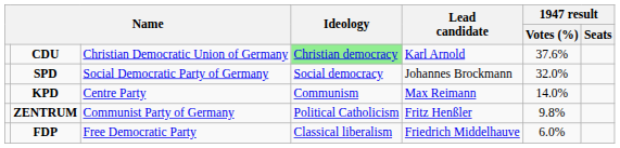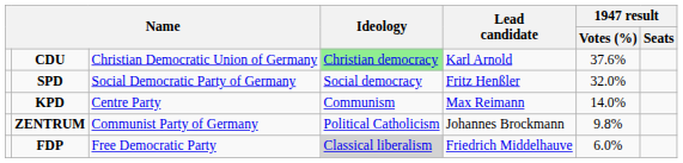SPD | Lead candidate: Johannes Brockmann -> Fritz Henßler
ZENTRUM | Lead candidate: Fritz Henßler -> Johannes Brockmann
FDP | Ideology: no background -> lightgrey background
